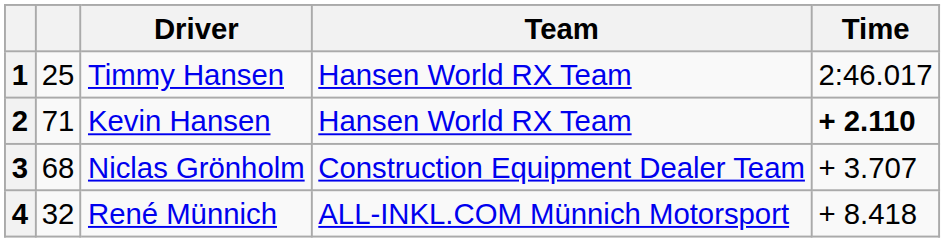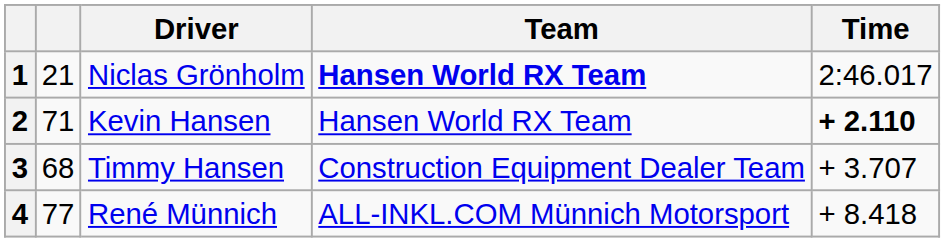1 | column 2: 25 -> 21
1 | Driver: Timmy Hansen -> Niclas Grönholm
1 | Team: normal -> bold
3 | Driver: Niclas Grönholm -> Timmy Hansen
4 | column 2: 32 -> 77
